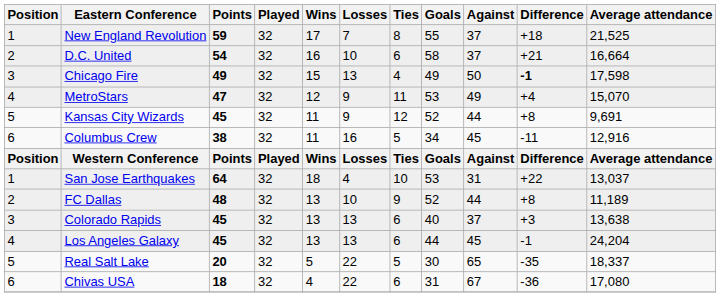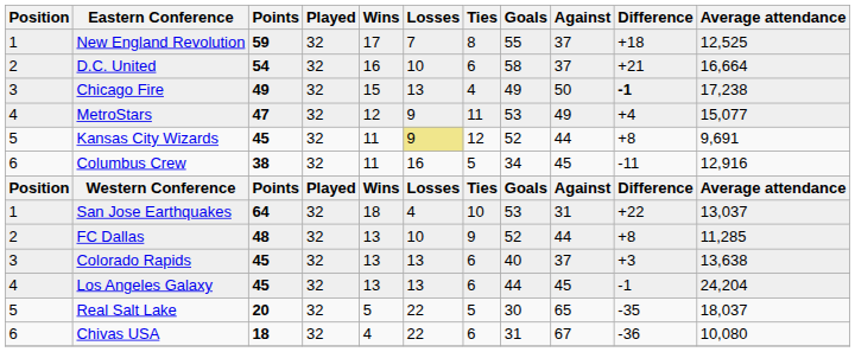New England Revolution | Average attendance: 21,525 -> 12,525
Chicago Fire | Average attendance: 17,598 -> 17,238
MetroStars | Average attendance: 15,070 -> 15,077
Kansas City Wizards | Losses: no background -> khaki background
FC Dallas | Average attendance: 11,189 -> 11,285
Real Salt Lake | Average attendance: 18,337 -> 18,037
Chivas USA | Average attendance: 17,080 -> 10,080
